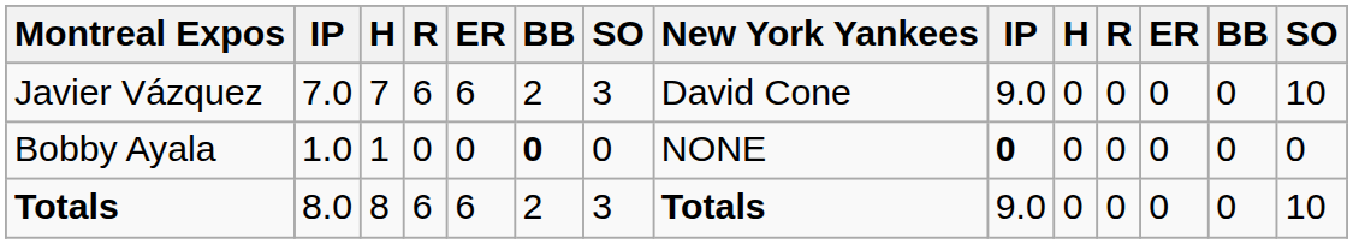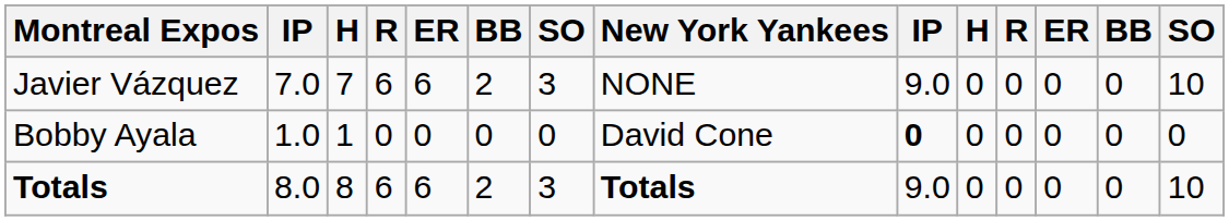Javier Vázquez | New York Yankees: David Cone -> NONE
Bobby Ayala | column 6: bold -> normal
Bobby Ayala | New York Yankees: NONE -> David Cone
